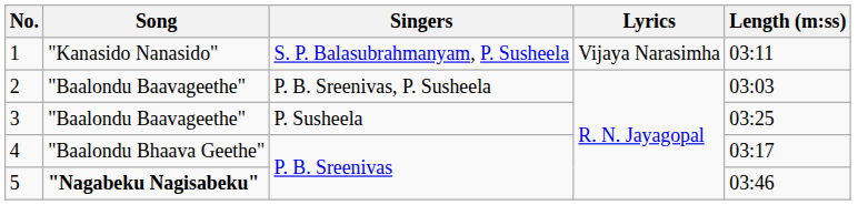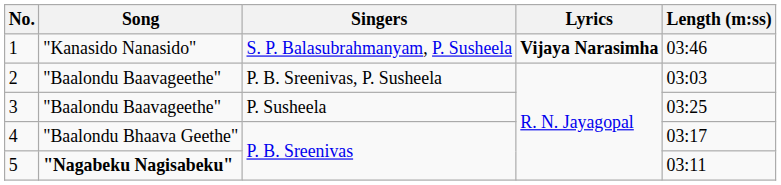1 | Lyrics: normal -> bold
1 | Length (m:ss): 03:11 -> 03:46
5 | Length (m:ss): 03:46 -> 03:11
